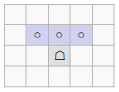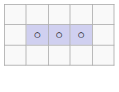- row: ☖
